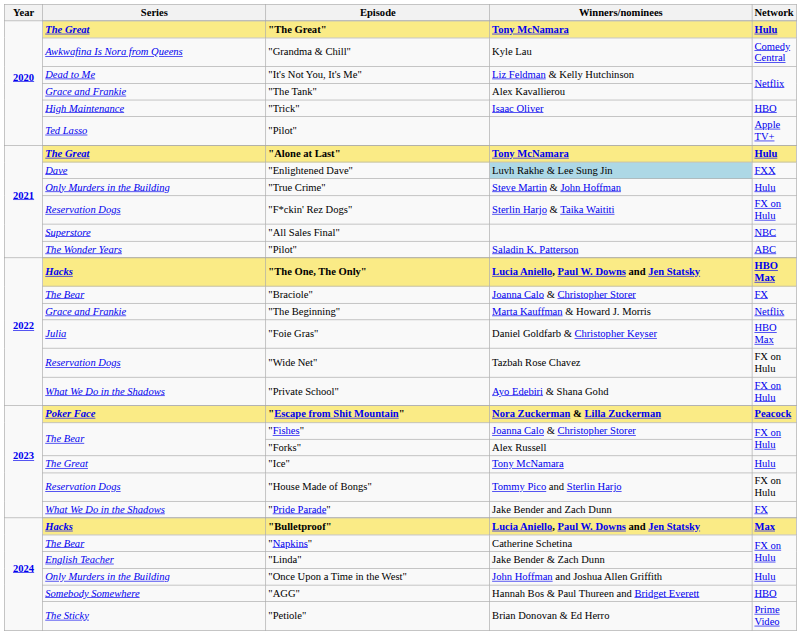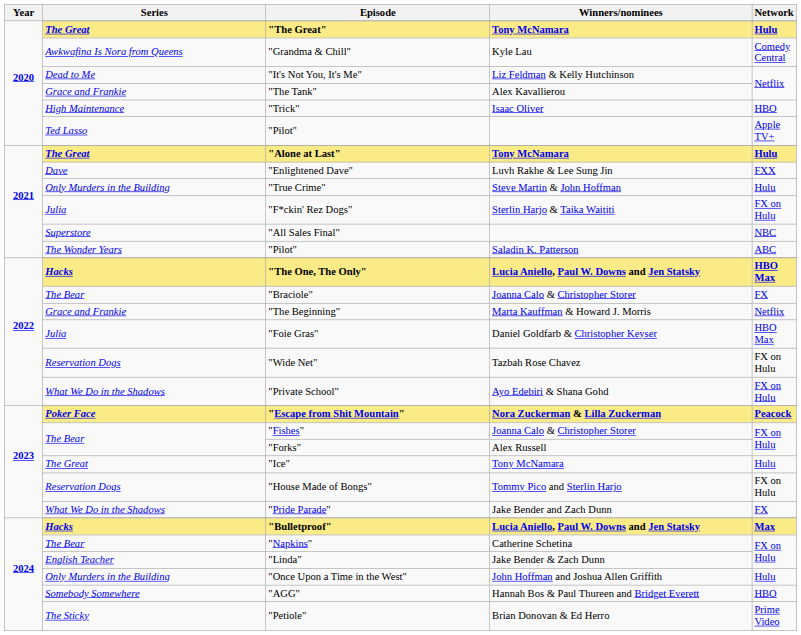"Enlightened Dave" | Winners/nominees: lightblue background -> no background
"F*ckin' Rez Dogs" | Series: Reservation Dogs -> Julia
